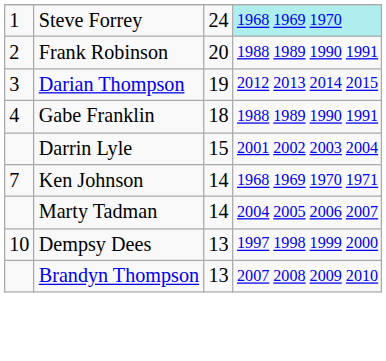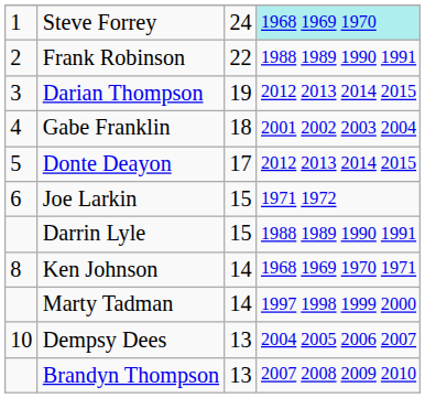Frank Robinson | column 3: 20 -> 22
Gabe Franklin | column 4: 1988 1989 1990 1991 -> 2001 2002 2003 2004
+ row: 5 | Donte Deayon | 17 | 2012 2013 2014 2015
+ row: 6 | Joe Larkin | 15 | 1971 1972
Darrin Lyle | column 4: 2001 2002 2003 2004 -> 1988 1989 1990 1991
Ken Johnson | column 1: 7 -> 8
Marty Tadman | column 4: 2004 2005 2006 2007 -> 1997 1998 1999 2000
Dempsy Dees | column 4: 1997 1998 1999 2000 -> 2004 2005 2006 2007
